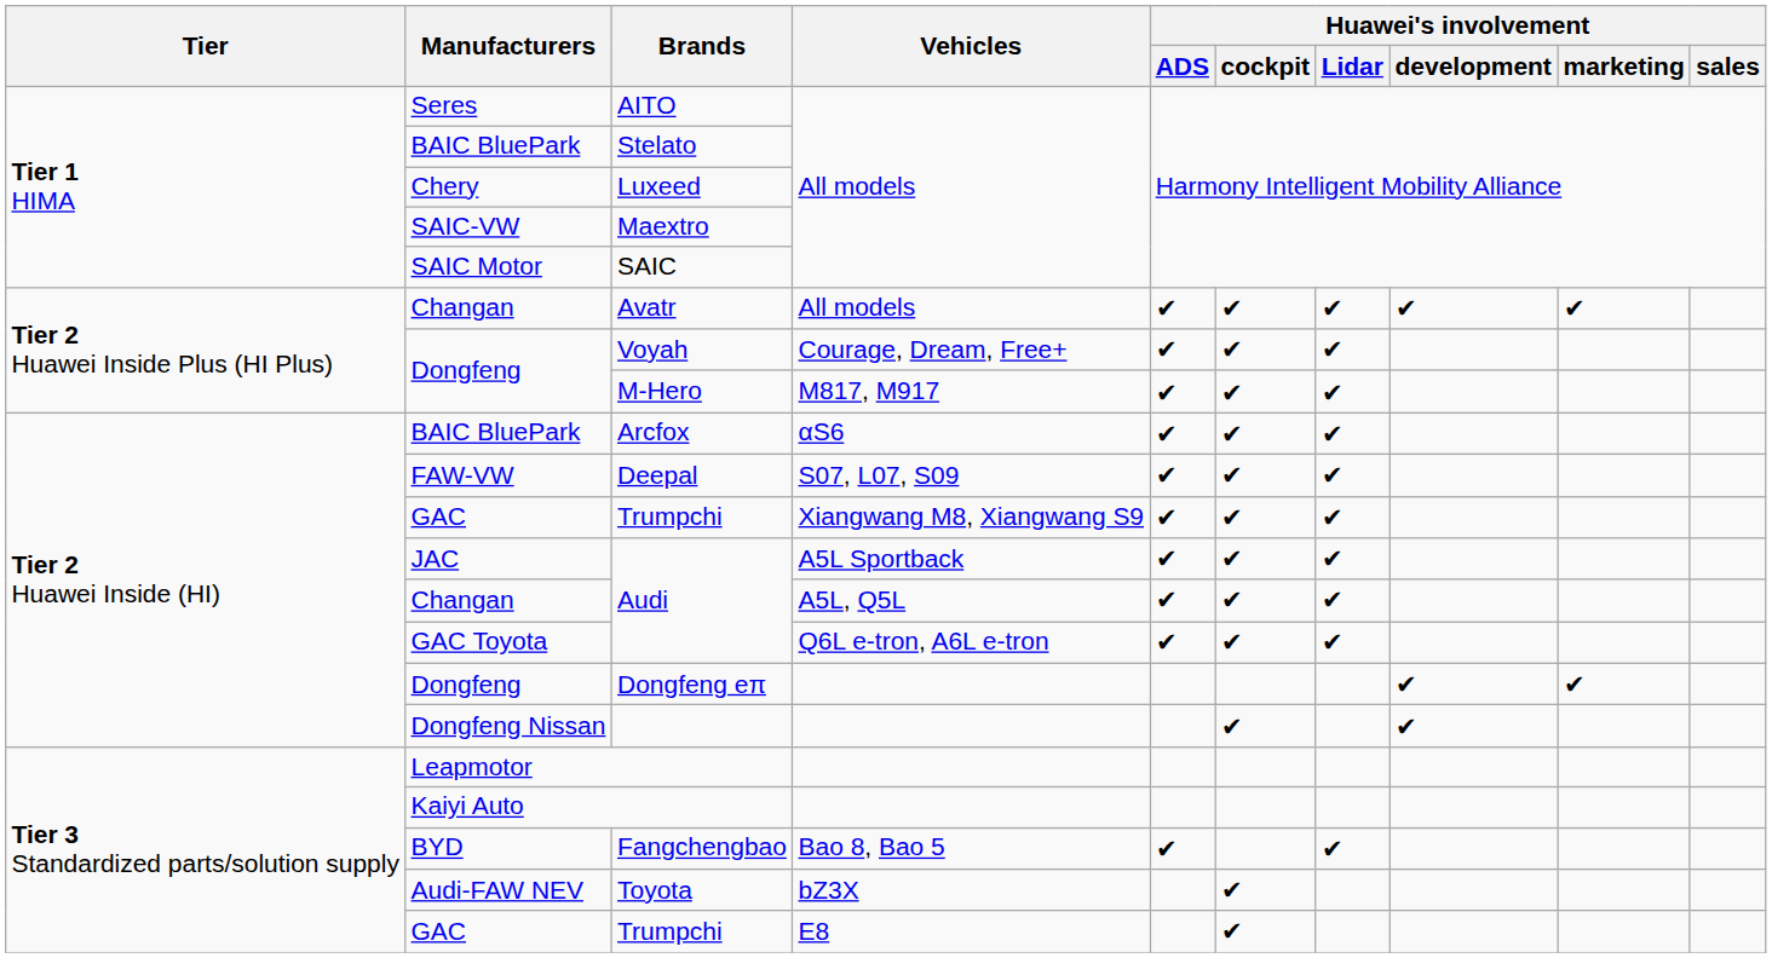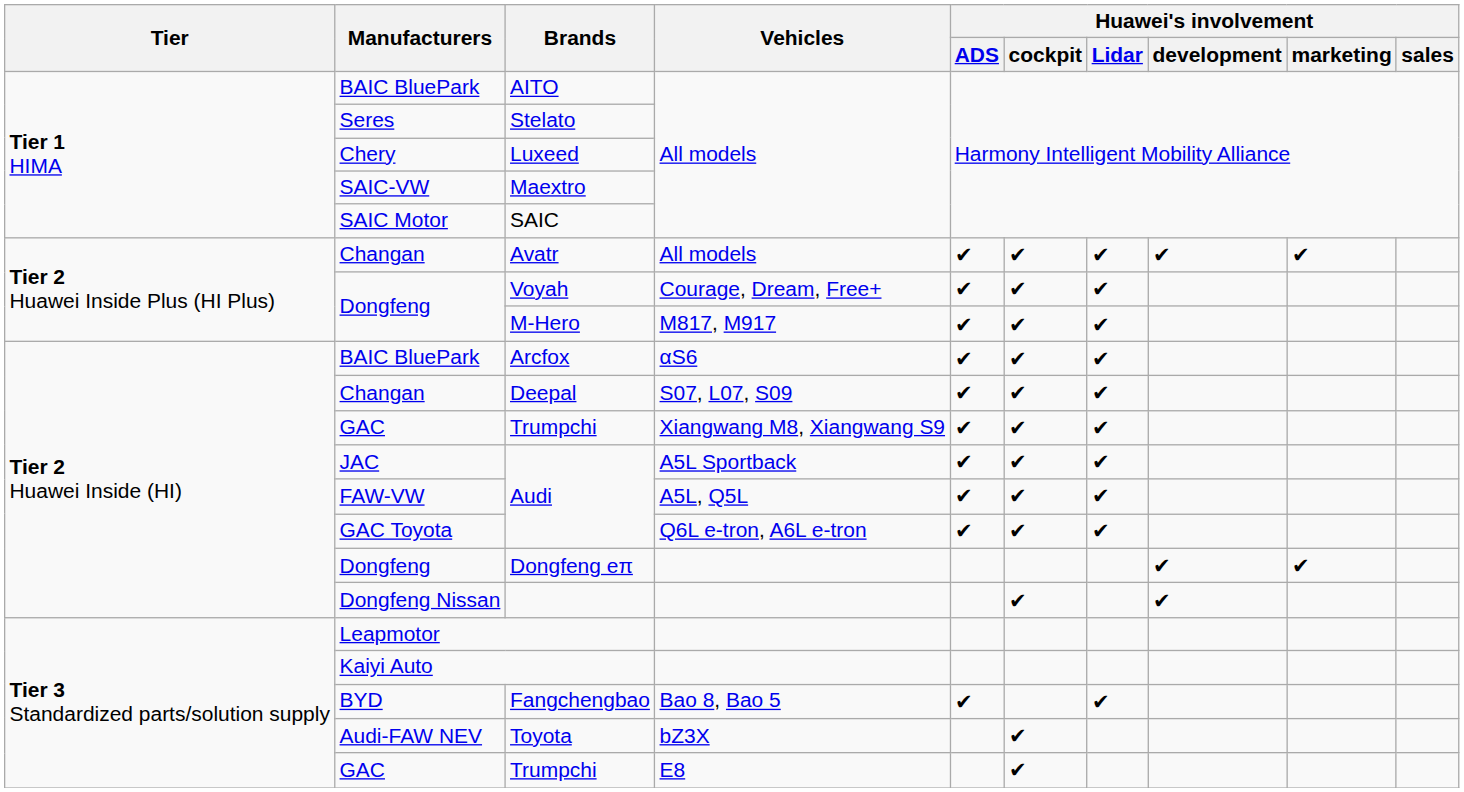AITO | Manufacturers: Seres -> BAIC BluePark
Stelato | Manufacturers: BAIC BluePark -> Seres
Deepal | Manufacturers: FAW-VW -> Changan
Audi / A5L, Q5L | Manufacturers: Changan -> FAW-VW
